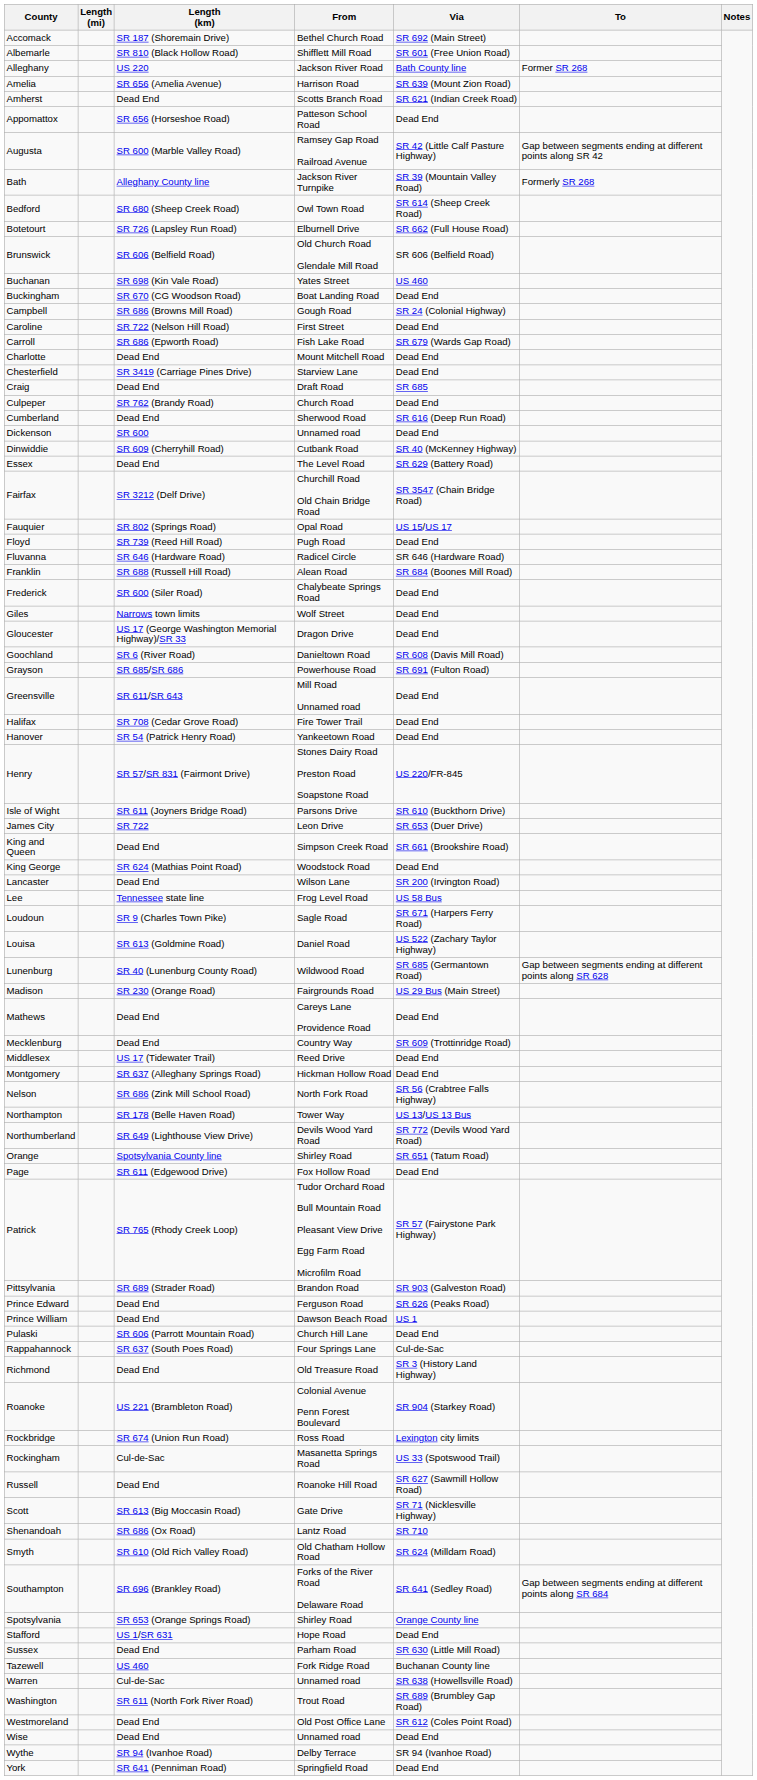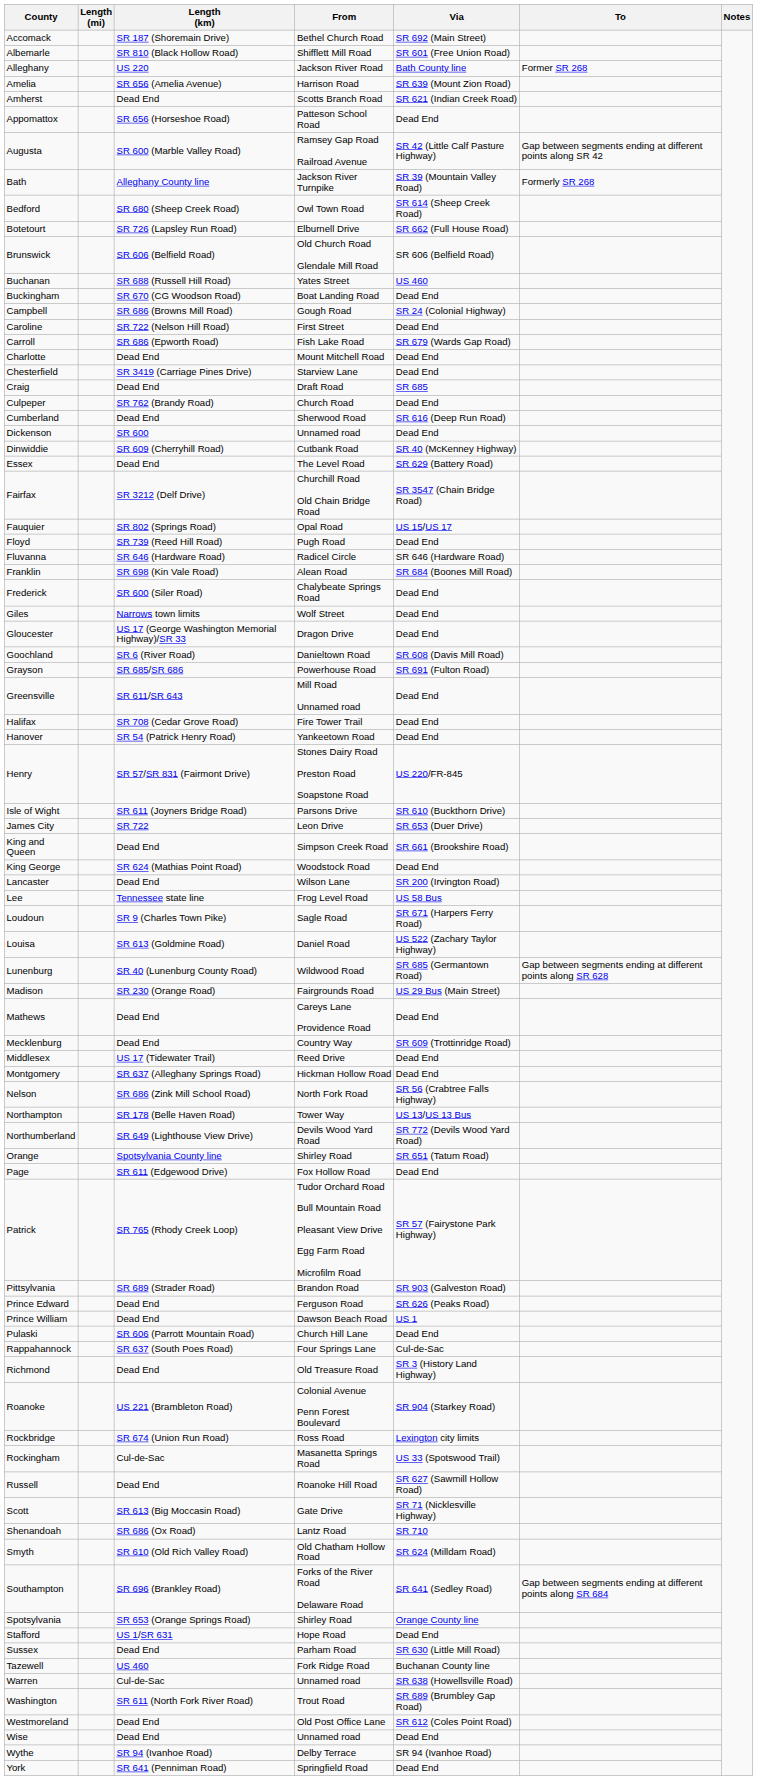Buchanan | Length (km): SR 698 (Kin Vale Road) -> SR 688 (Russell Hill Road)
Franklin | Length (km): SR 688 (Russell Hill Road) -> SR 698 (Kin Vale Road)
